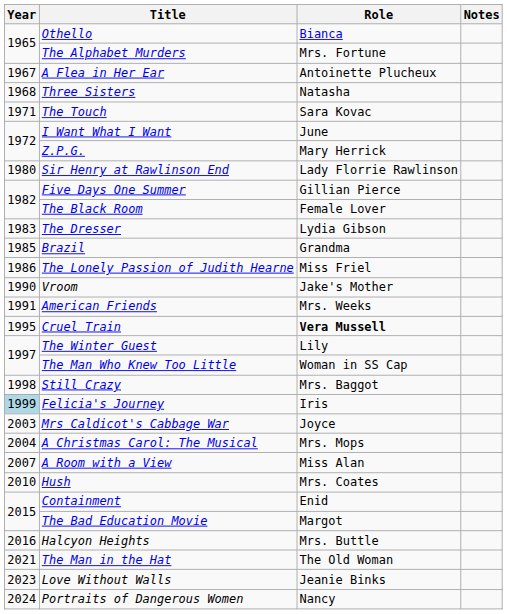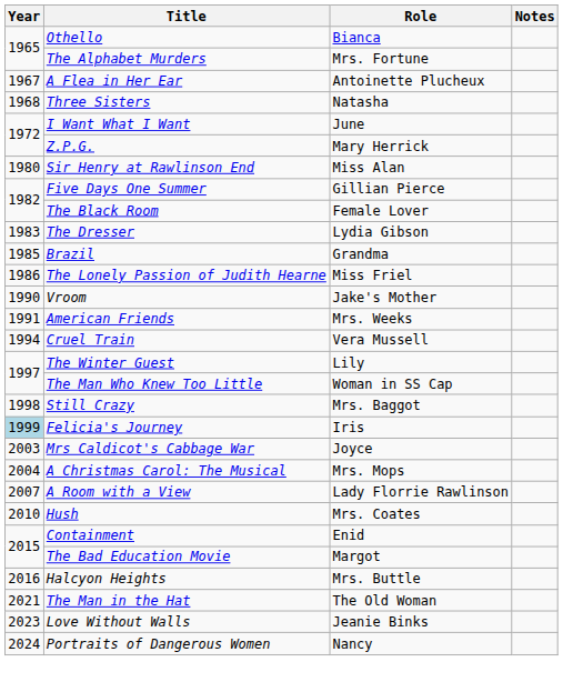- row: 1971 | The Touch | Sara Kovac
Sir Henry at Rawlinson End | Role: Lady Florrie Rawlinson -> Miss Alan
Cruel Train | Year: 1995 -> 1994
Cruel Train | Role: bold -> normal
A Room with a View | Role: Miss Alan -> Lady Florrie Rawlinson
